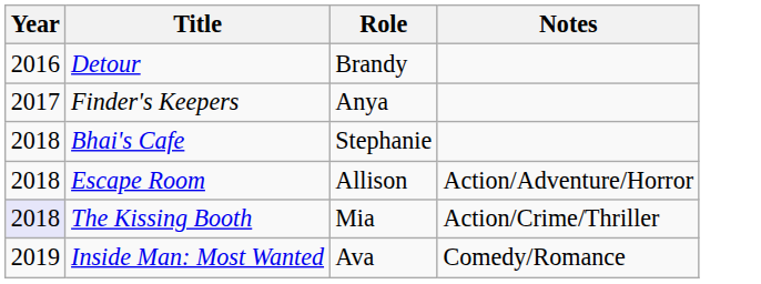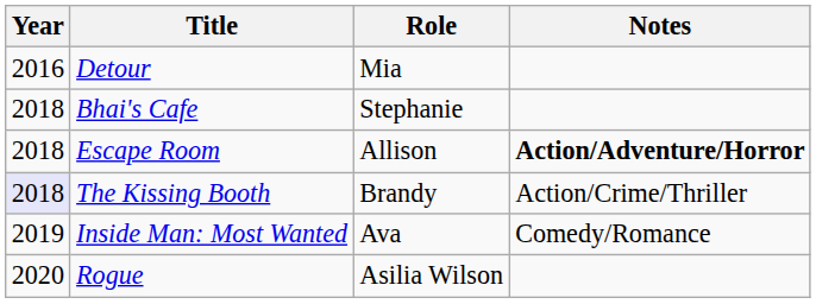Detour | Role: Brandy -> Mia
- row: 2017 | Finder's Keepers | Anya
Escape Room | Notes: normal -> bold
The Kissing Booth | Role: Mia -> Brandy
+ row: 2020 | Rogue | Asilia Wilson
